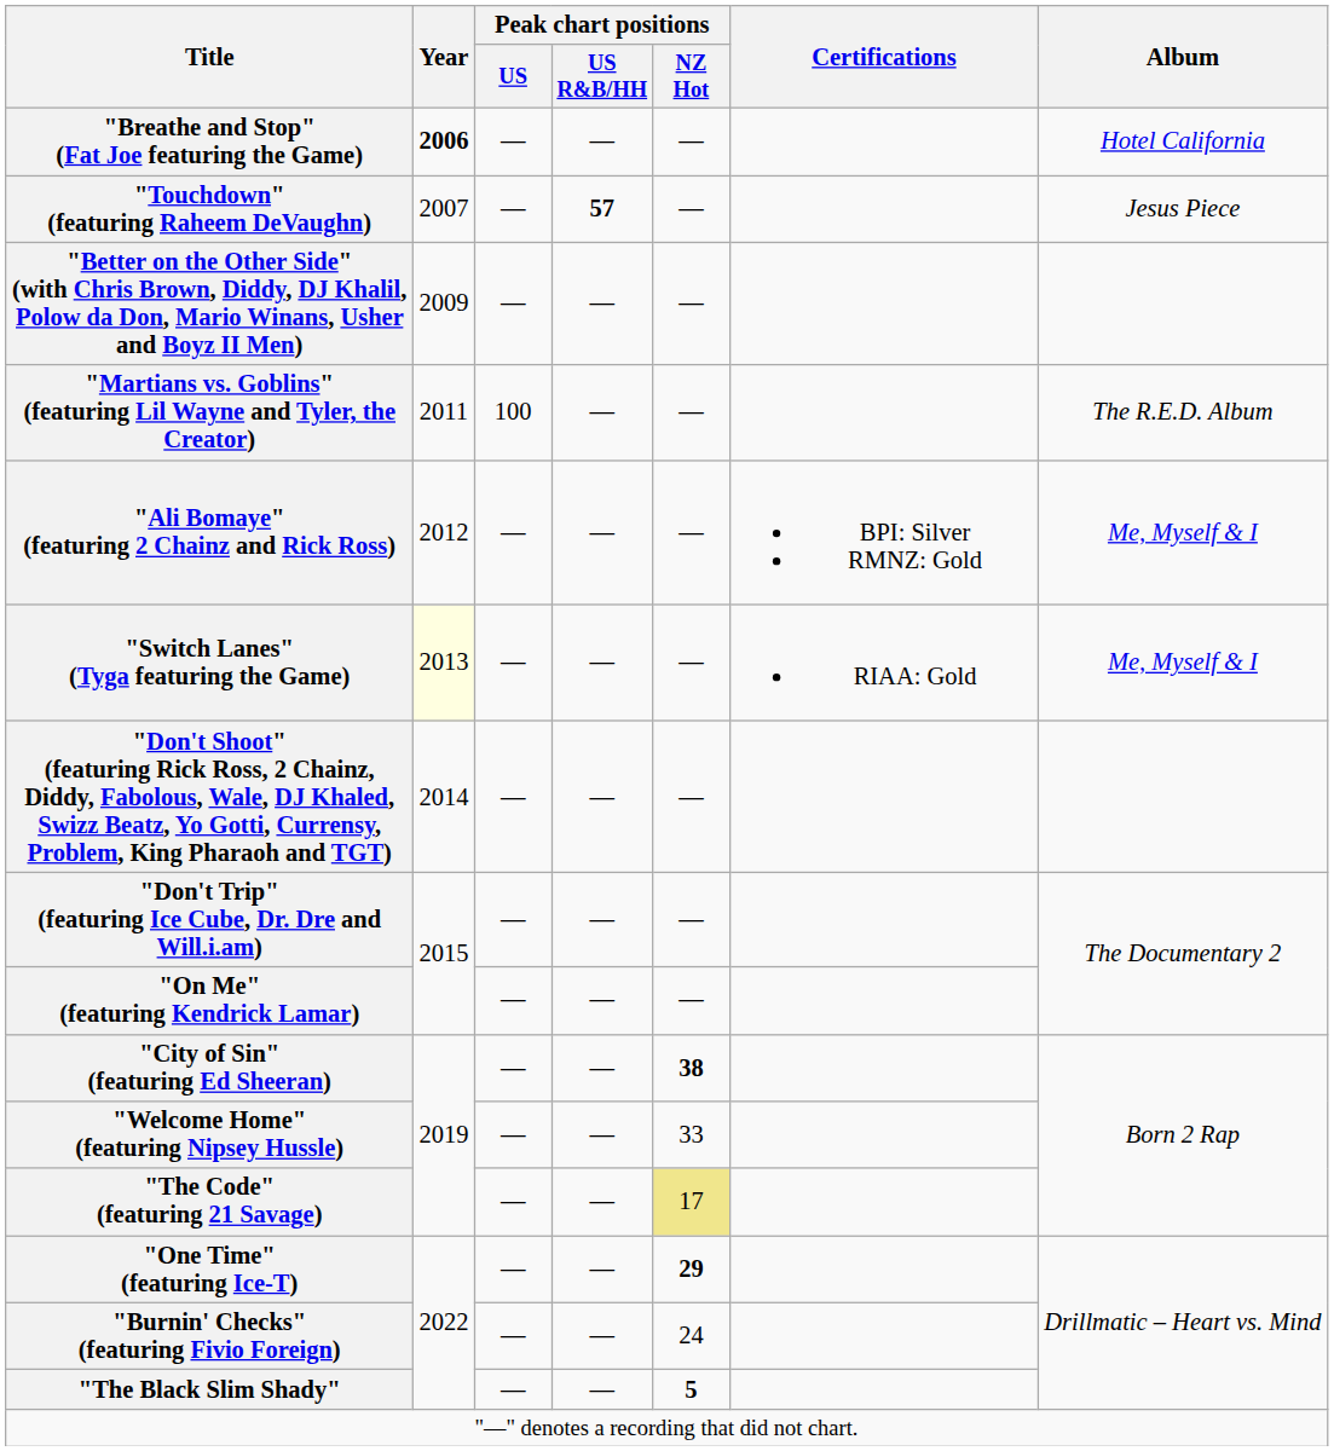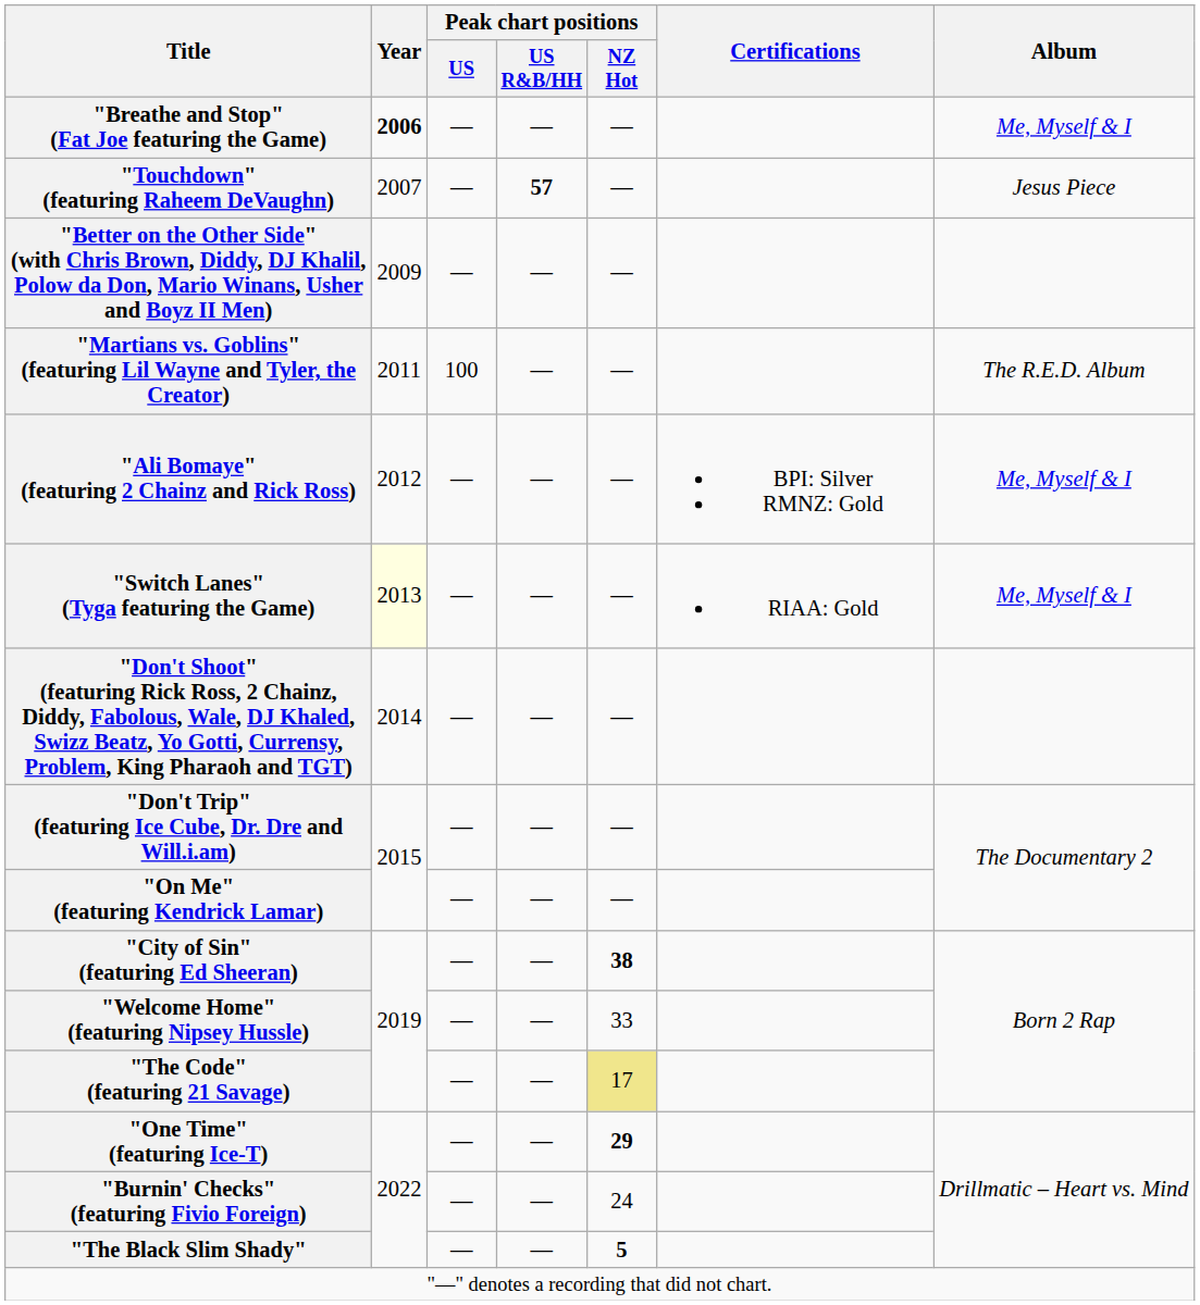"Breathe and Stop" (Fat Joe featuring the Game) | Album: Hotel California -> Me, Myself & I
